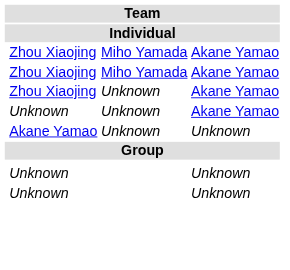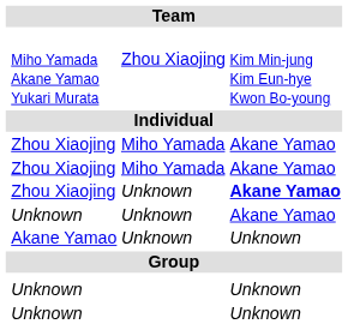+ row: Miho Yamada Akane Yamao Yukari Murata | Zhou Xiaojing | Kim Min-jung Kim Eun-hye Kwon Bo-young
Zhou Xiaojing / Unknown | column 4: normal -> bold
